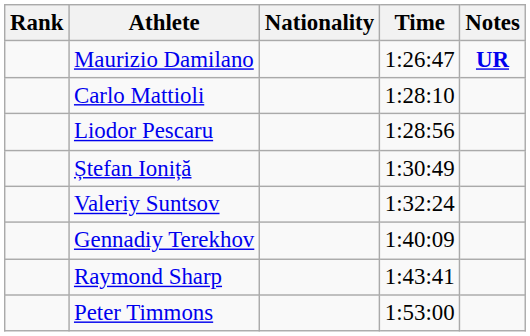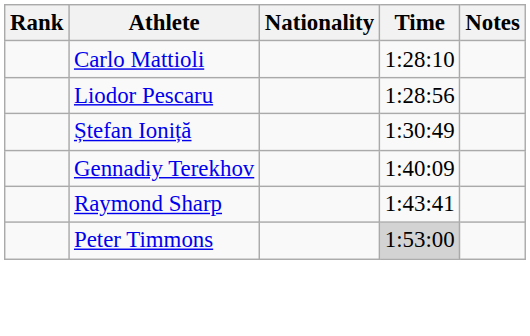- row: Maurizio Damilano | 1:26:47 | UR
- row: Valeriy Suntsov | 1:32:24
Peter Timmons | Time: no background -> lightgrey background
